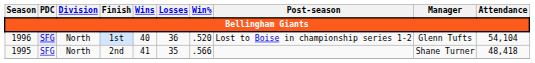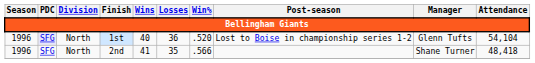2nd | Season: 1995 -> 1996
